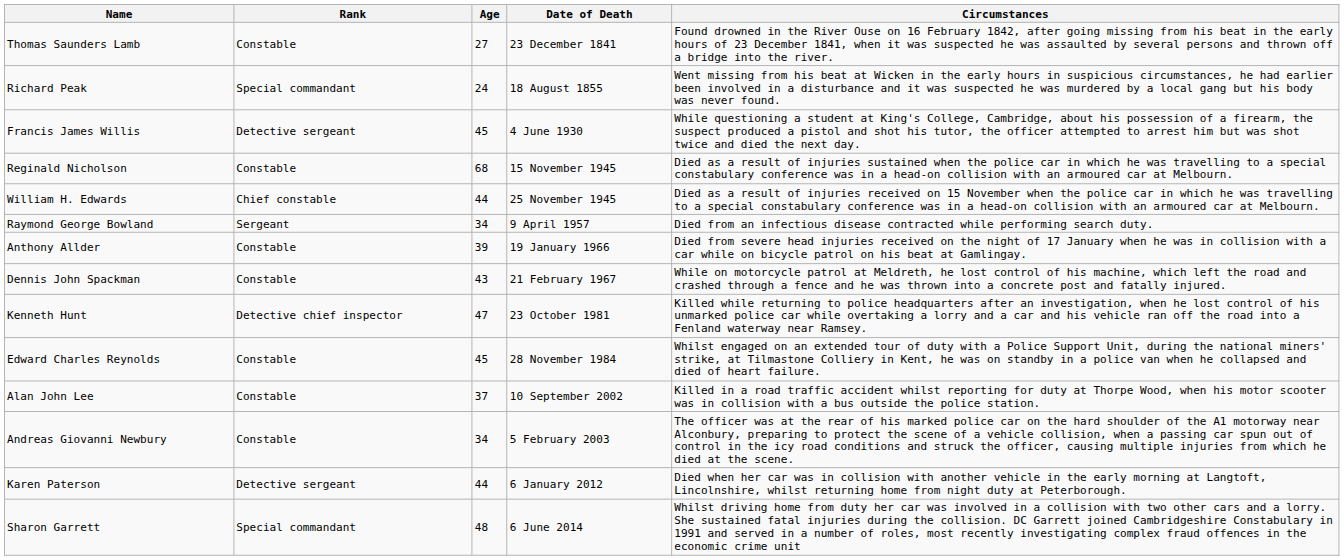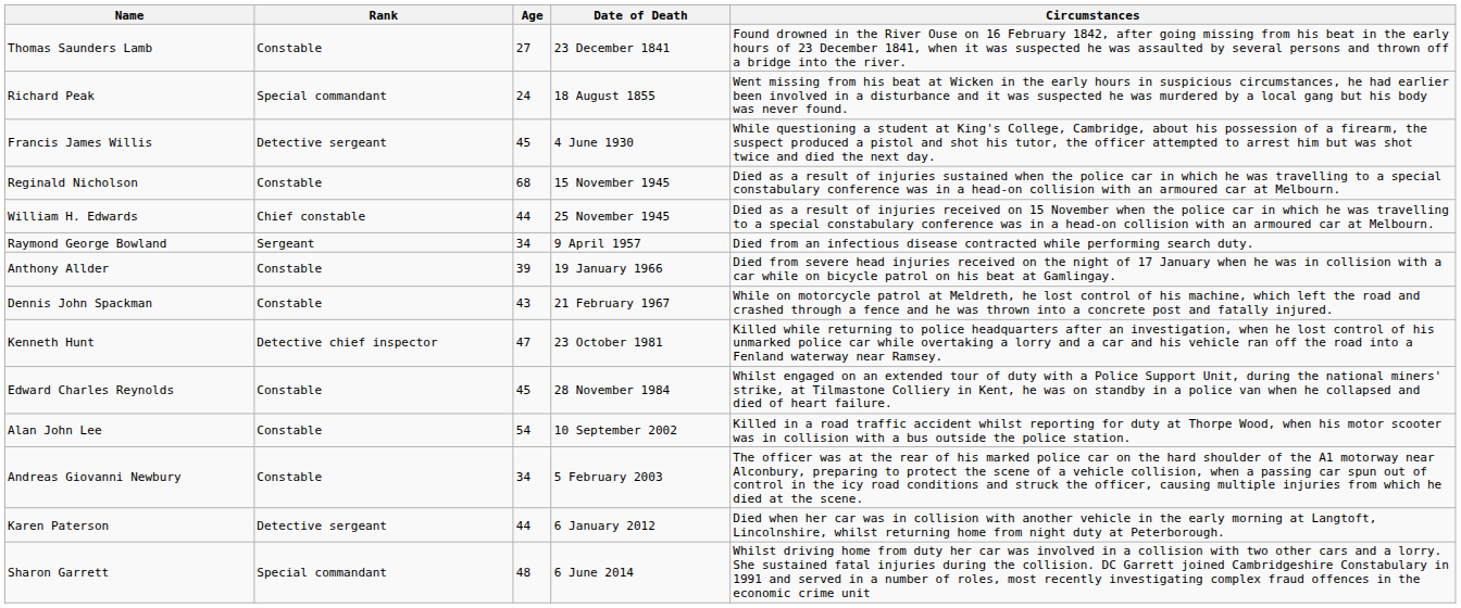Alan John Lee | Age: 37 -> 54
